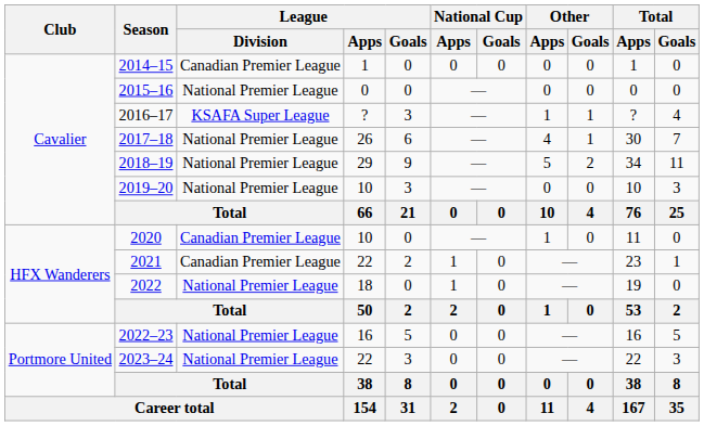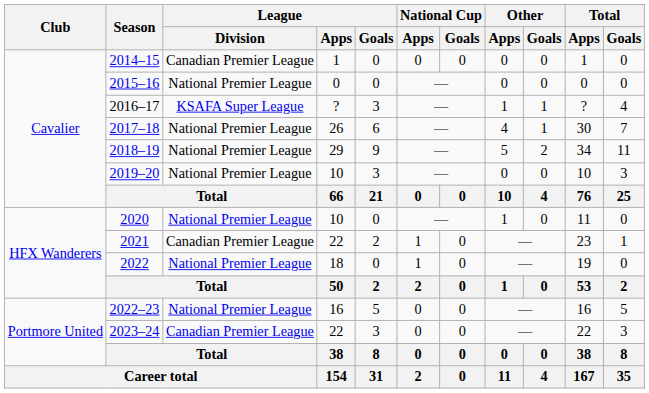2020 | League / Division: Canadian Premier League -> National Premier League
2023–24 | League / Division: National Premier League -> Canadian Premier League
